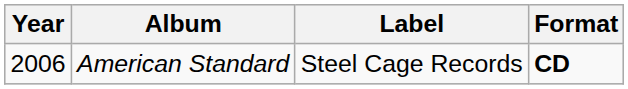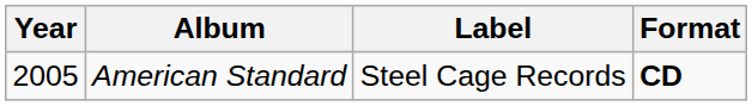American Standard | Year: 2006 -> 2005
